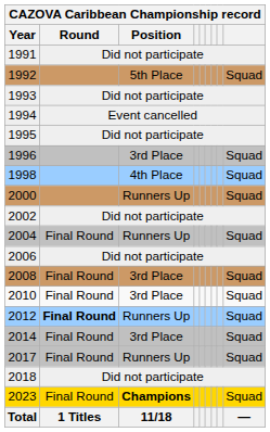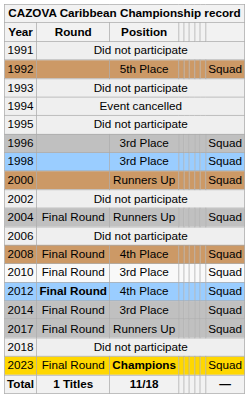1998 | Position: 4th Place -> 3rd Place
2008 | Position: 3rd Place -> 4th Place
2012 | Position: Runners Up -> 4th Place
